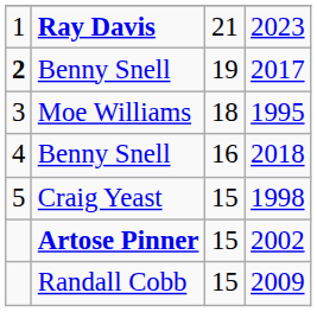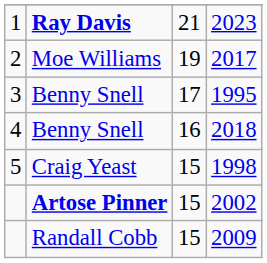2017 | column 1: bold -> normal
2017 | column 2: Benny Snell -> Moe Williams
1995 | column 2: Moe Williams -> Benny Snell
1995 | column 3: 18 -> 17
